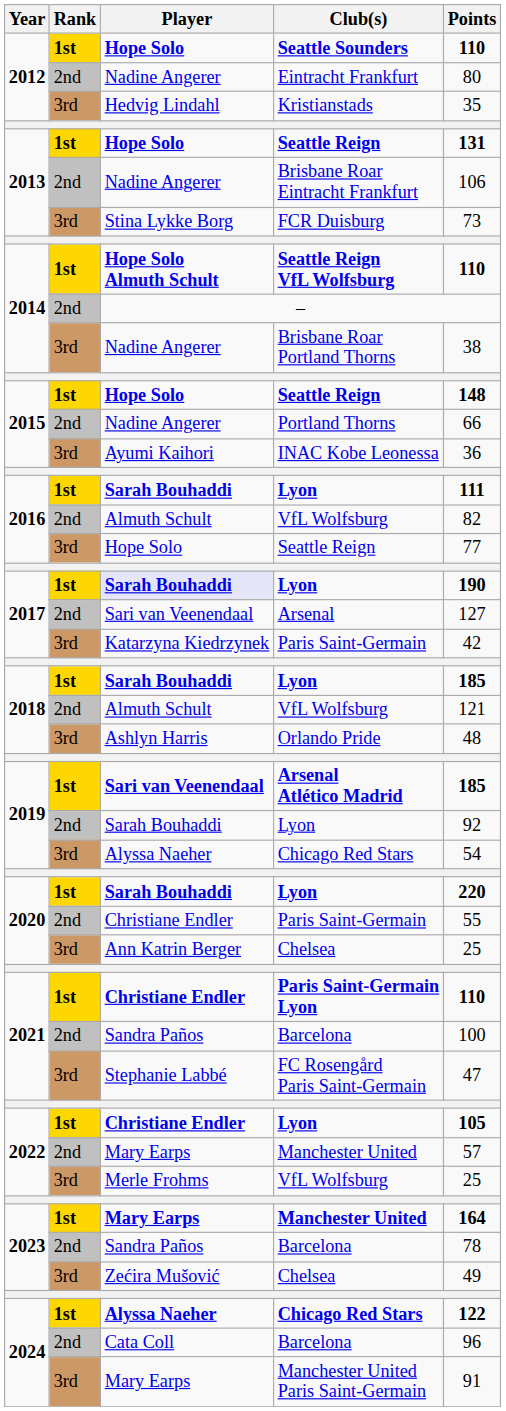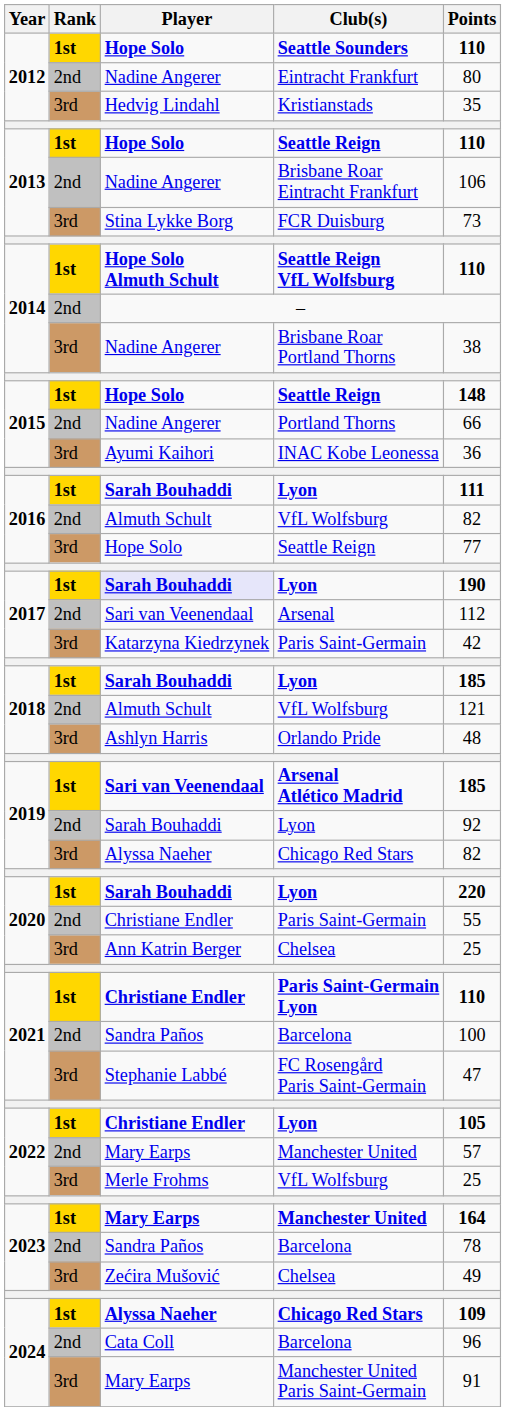2013 / Seattle Reign | Points: 131 -> 110
Arsenal | Points: 127 -> 112
2019 / Chicago Red Stars | Points: 54 -> 82
2024 / Chicago Red Stars | Points: 122 -> 109
